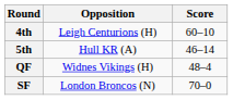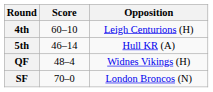columns swapped: Opposition <-> Score
